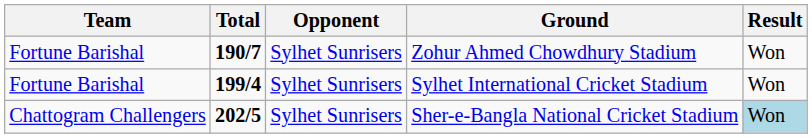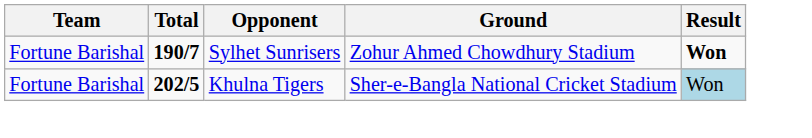Zohur Ahmed Chowdhury Stadium | Result: normal -> bold
- row: Fortune Barishal | 199/4 | Sylhet Sunrisers | Sylhet International Cricket Stadium | Won
Sher-e-Bangla National Cricket Stadium | Team: Chattogram Challengers -> Fortune Barishal
Sher-e-Bangla National Cricket Stadium | Opponent: Sylhet Sunrisers -> Khulna Tigers
